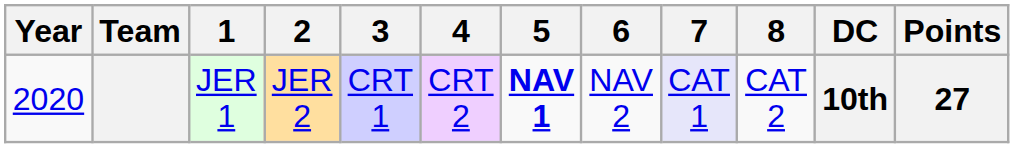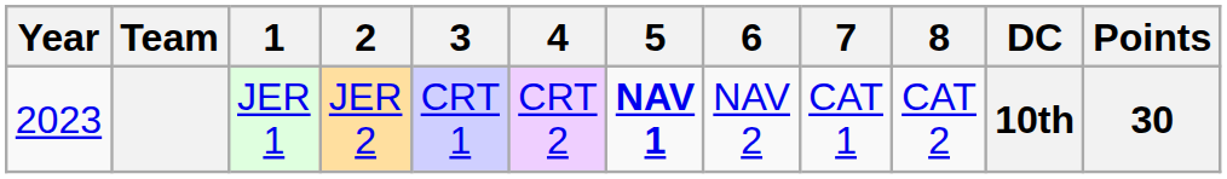JER 1 | Year: 2020 -> 2023
JER 1 | 7: lavender background -> no background
JER 1 | Points: 27 -> 30
